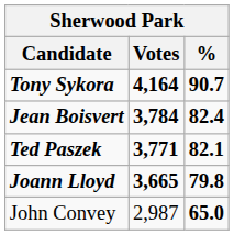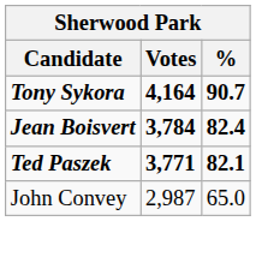- row: Joann Lloyd | 3,665 | 79.8
John Convey | %: bold -> normal
